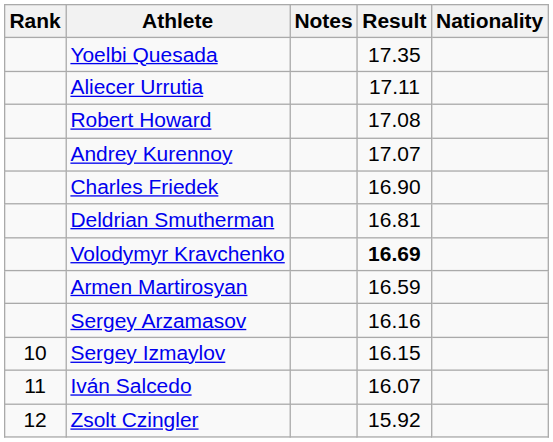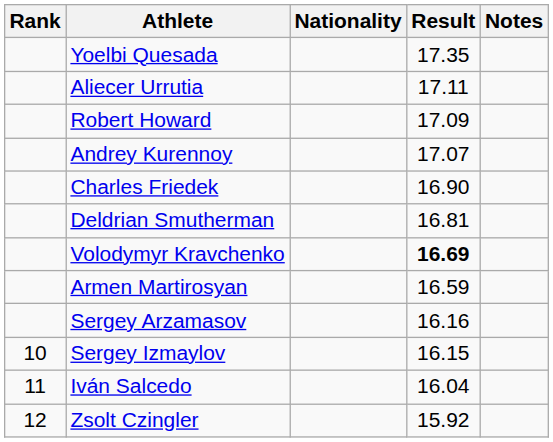columns swapped: Nationality <-> Notes
Robert Howard | Result: 17.08 -> 17.09
Iván Salcedo | Result: 16.07 -> 16.04
